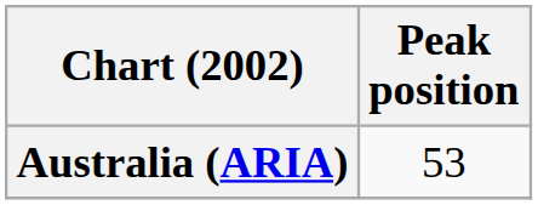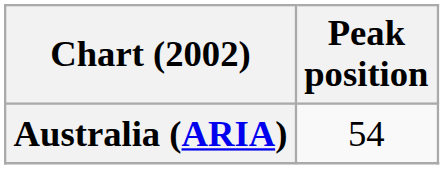Australia (ARIA) | Peak position: 53 -> 54
